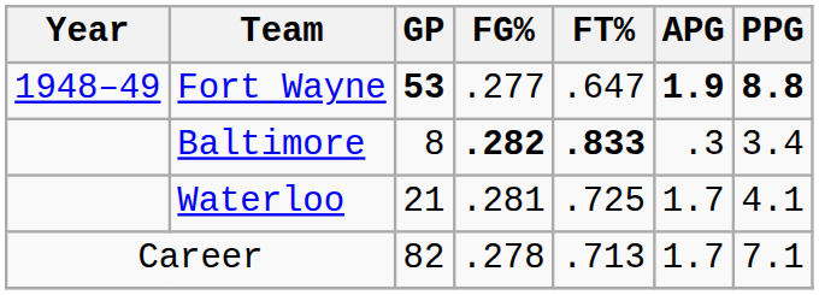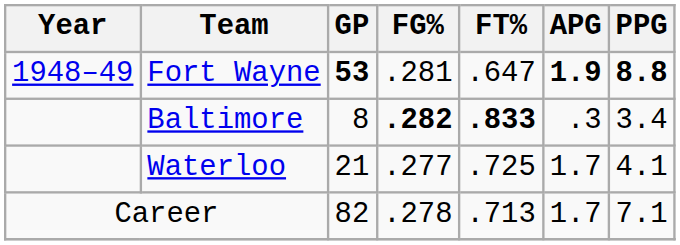Fort Wayne | FG%: .277 -> .281
Waterloo | FG%: .281 -> .277
